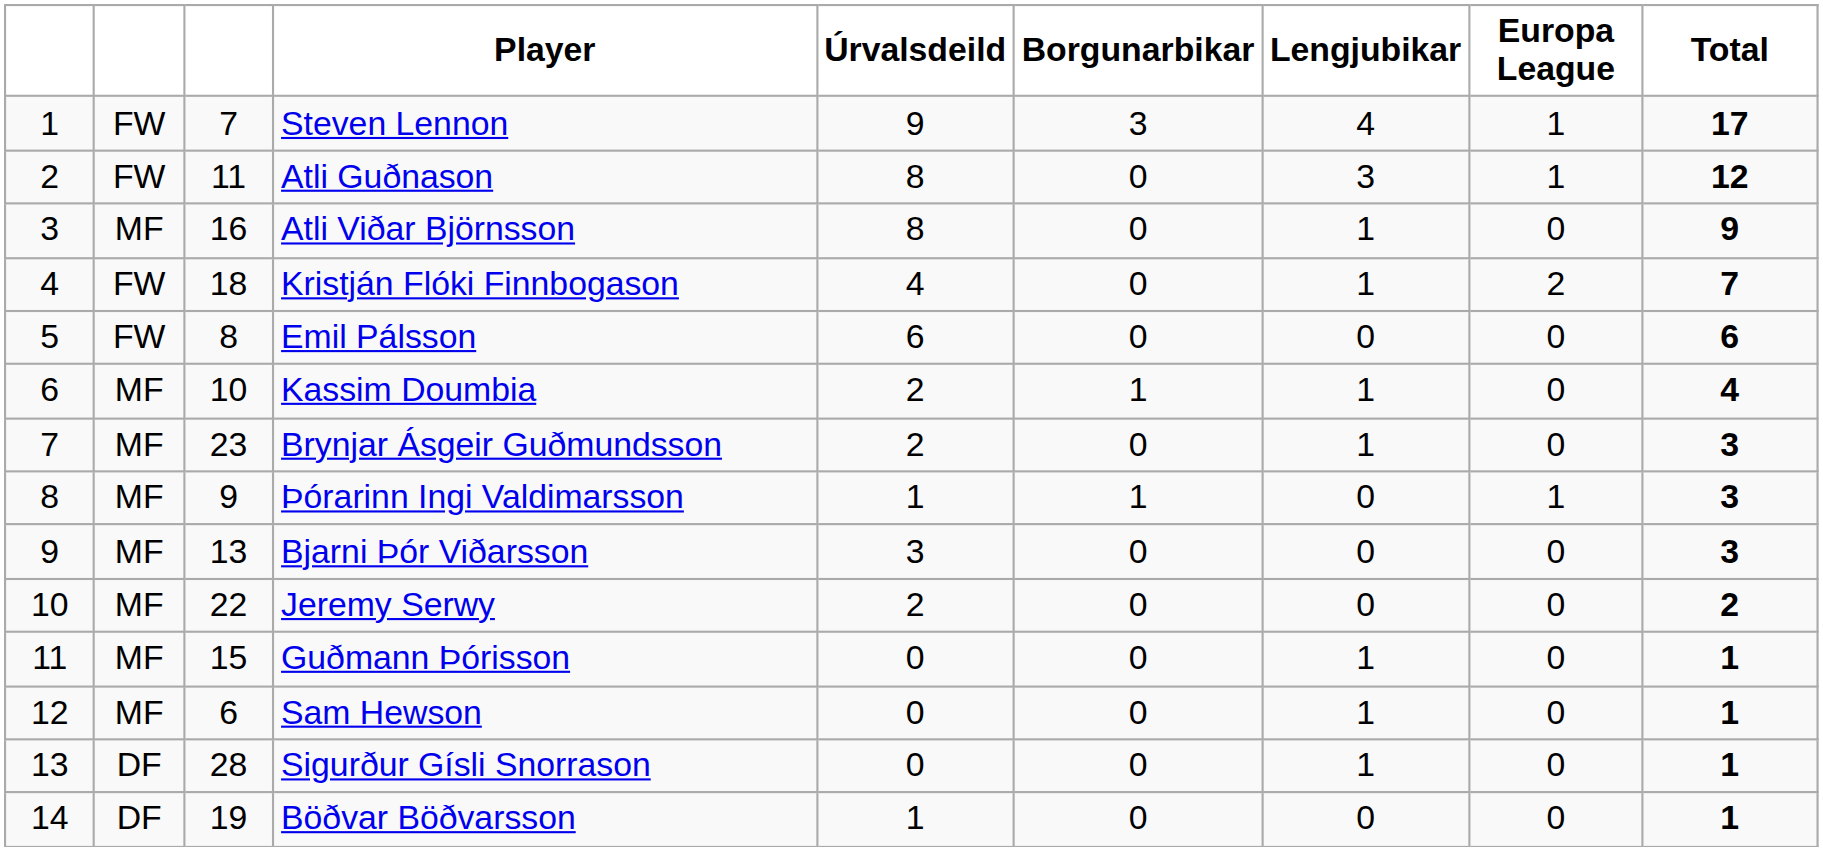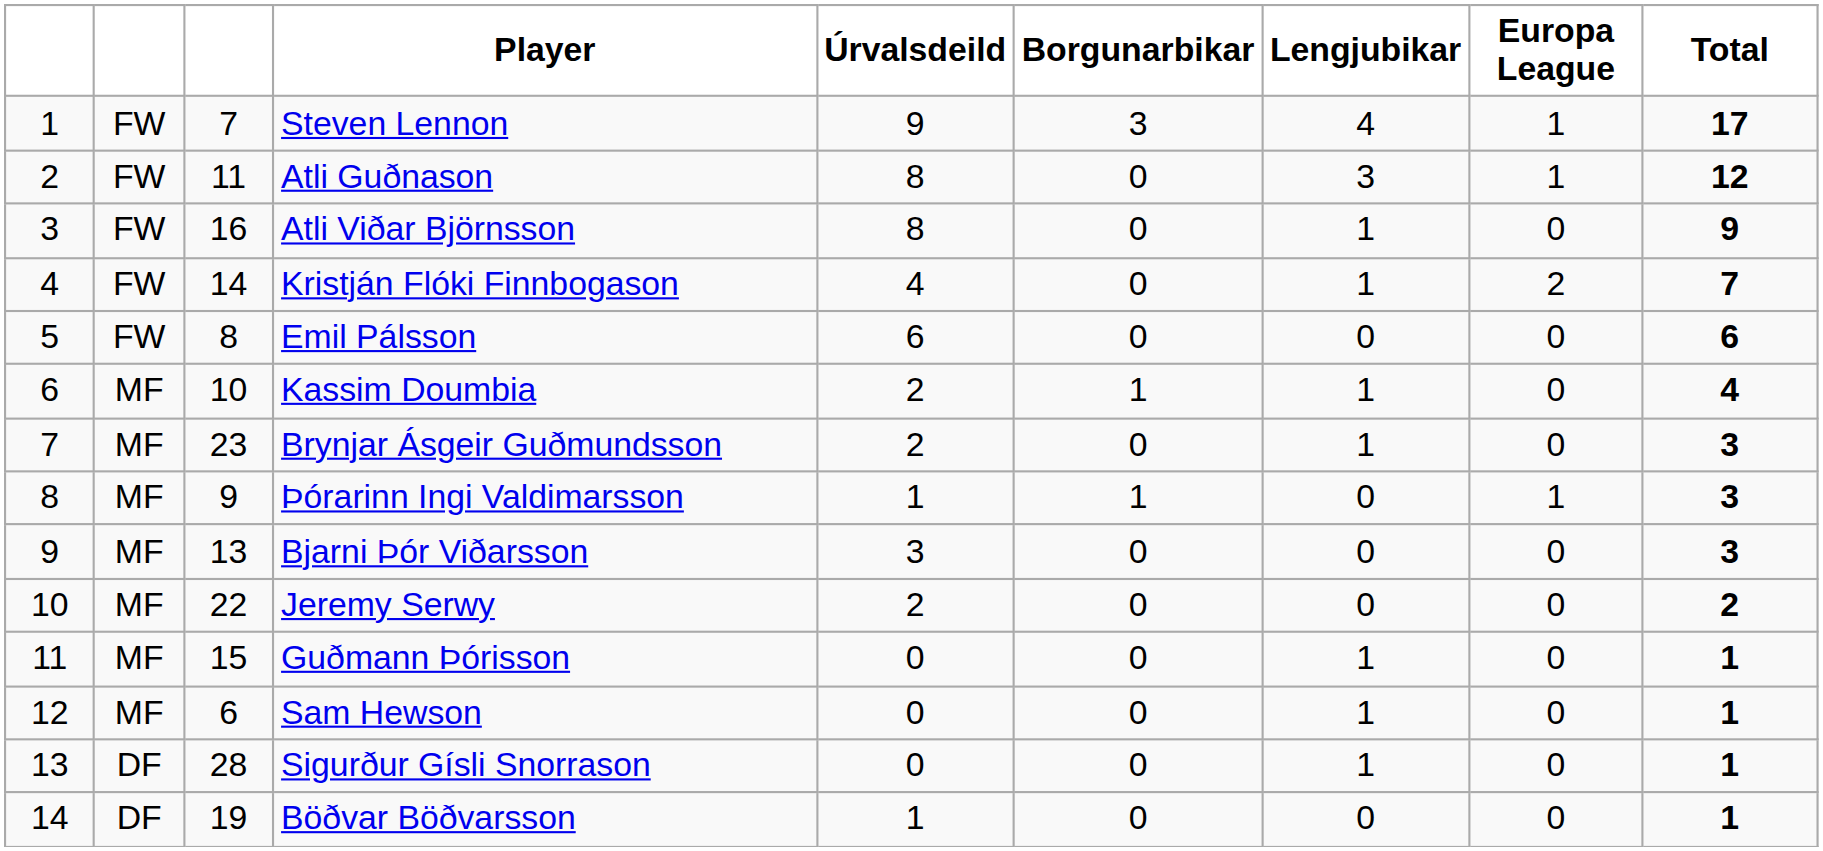Atli Viðar Björnsson | column 2: MF -> FW
Kristján Flóki Finnbogason | column 3: 18 -> 14
